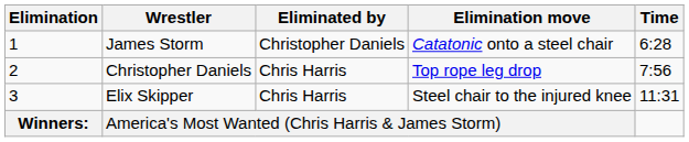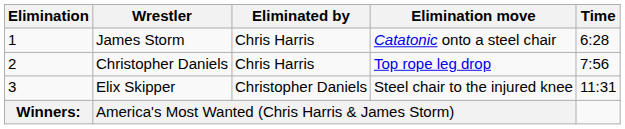James Storm | Eliminated by: Christopher Daniels -> Chris Harris
Elix Skipper | Eliminated by: Chris Harris -> Christopher Daniels
